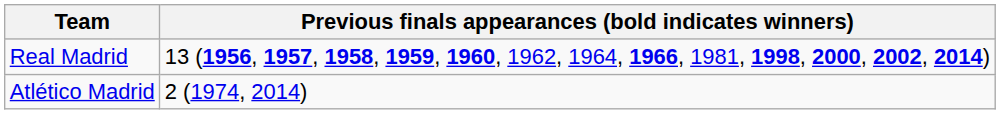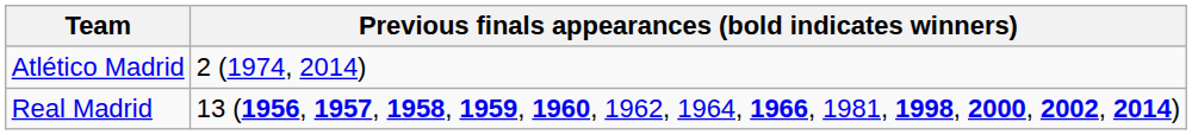rows swapped: Atlético Madrid <-> Real Madrid
